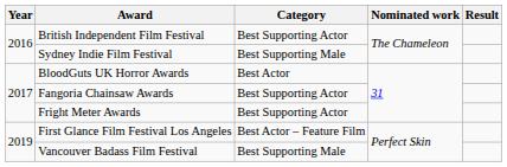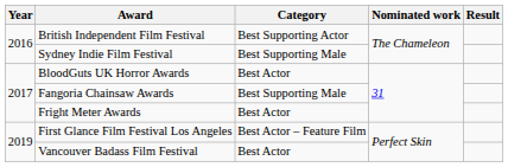Fangoria Chainsaw Awards | Category: Best Supporting Actor -> Best Supporting Male
Fright Meter Awards | Category: Best Supporting Actor -> Best Actor
Vancouver Badass Film Festival | Category: Best Supporting Male -> Best Actor
